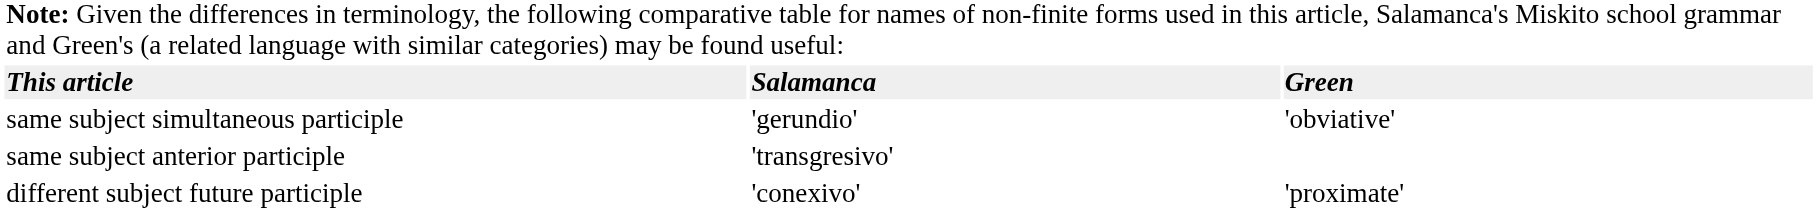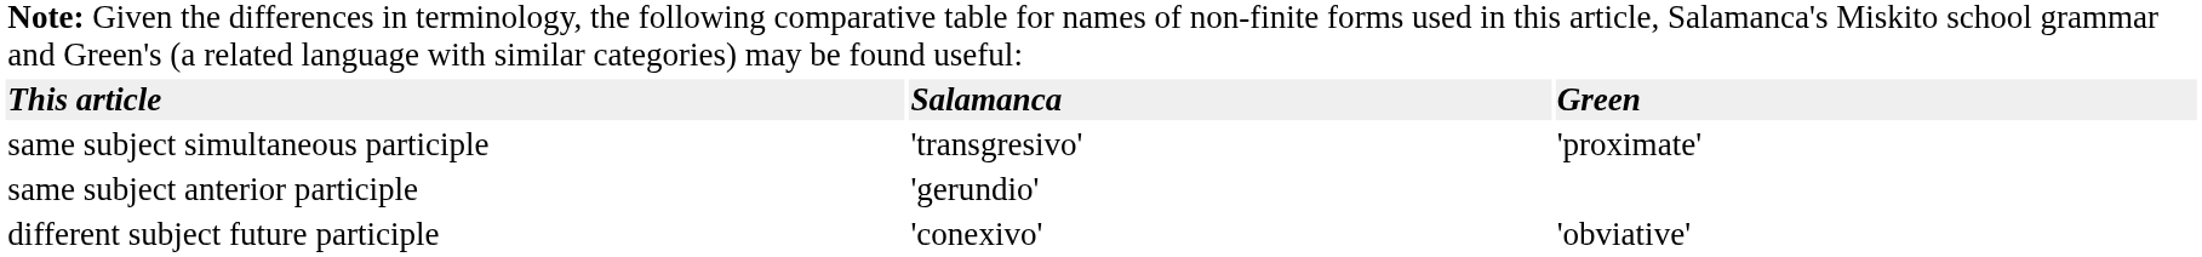same subject simultaneous participle | column 3: 'gerundio' -> 'transgresivo'
same subject simultaneous participle | column 4: 'obviative' -> 'proximate'
same subject anterior participle | column 3: 'transgresivo' -> 'gerundio'
different subject future participle | column 4: 'proximate' -> 'obviative'
